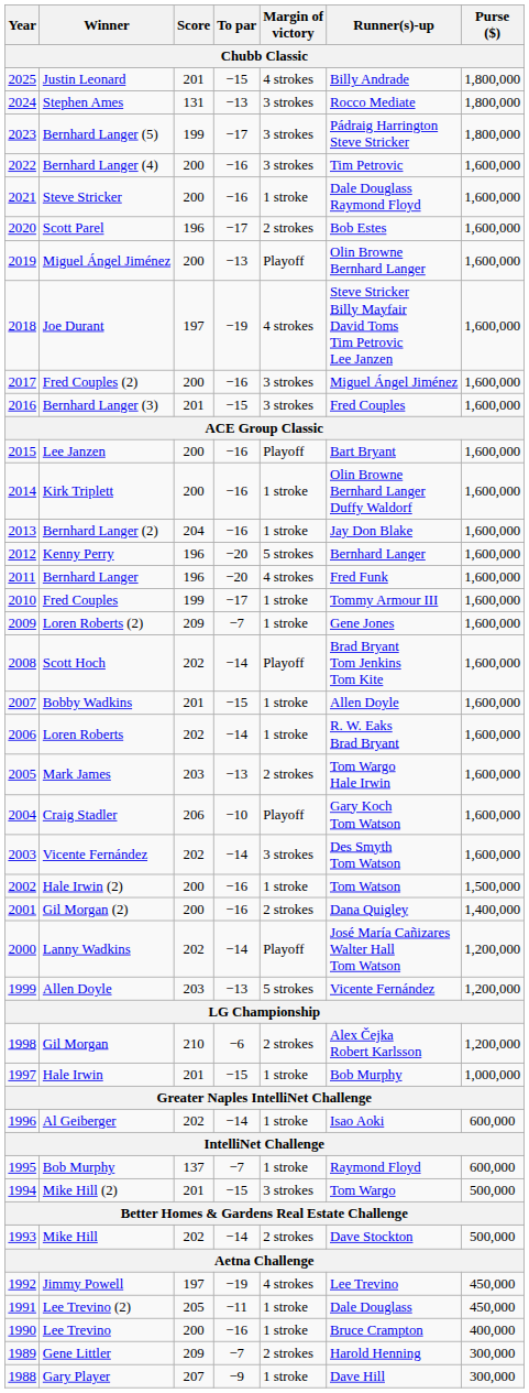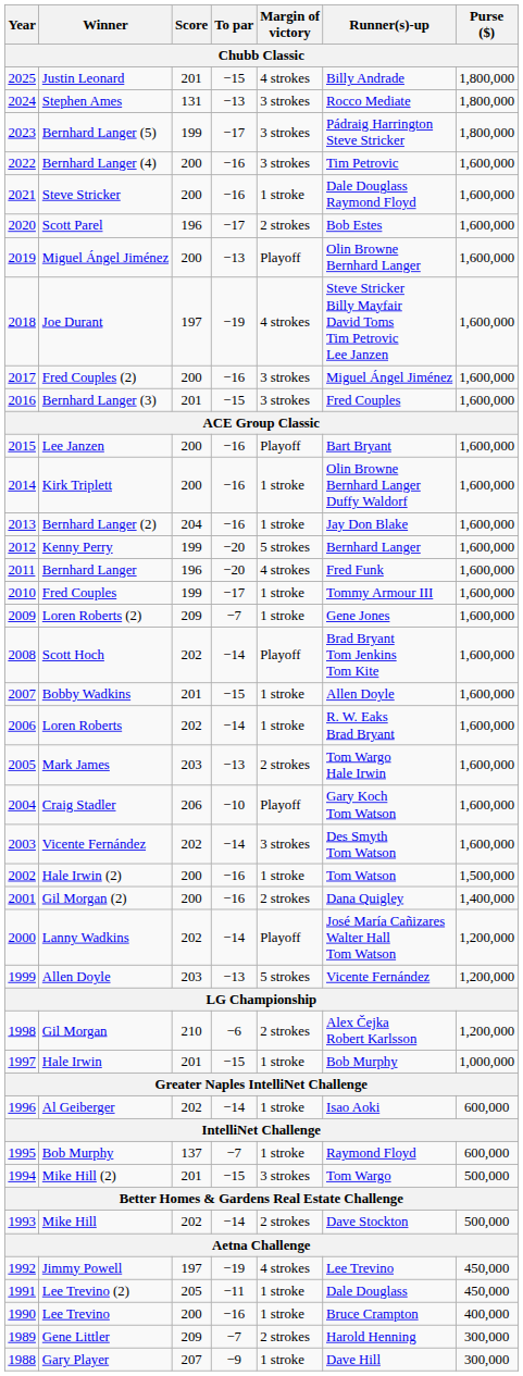Kenny Perry | Score: 196 -> 199
